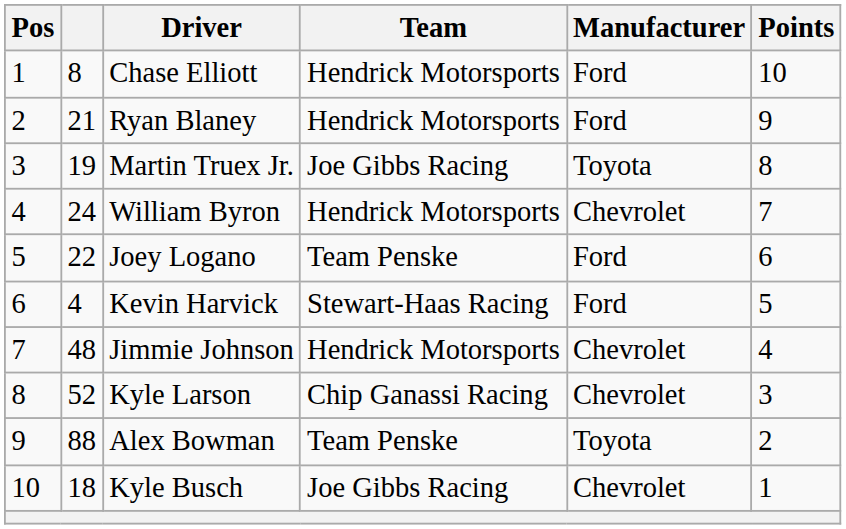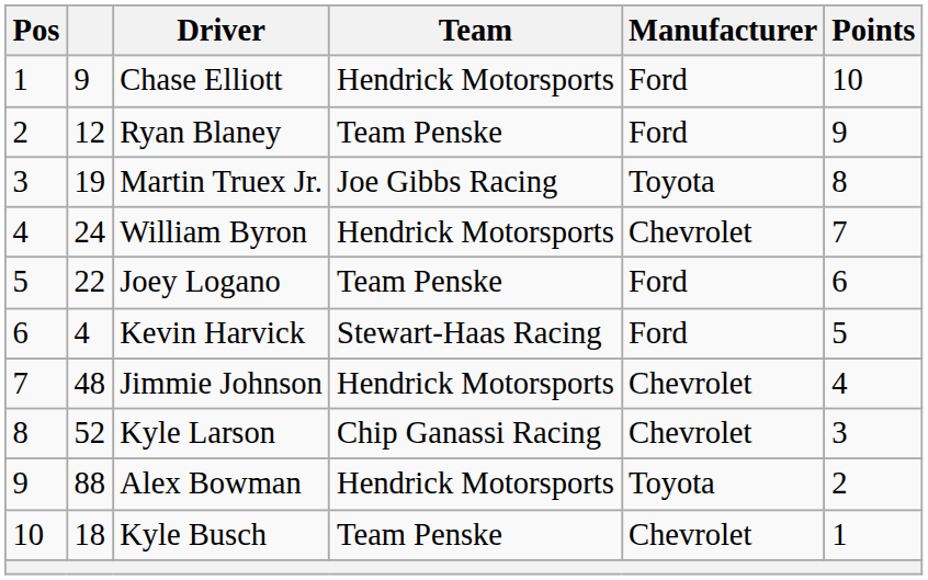Chase Elliott | column 2: 8 -> 9
Ryan Blaney | column 2: 21 -> 12
Ryan Blaney | Team: Hendrick Motorsports -> Team Penske
Alex Bowman | Team: Team Penske -> Hendrick Motorsports
Kyle Busch | Team: Joe Gibbs Racing -> Team Penske
